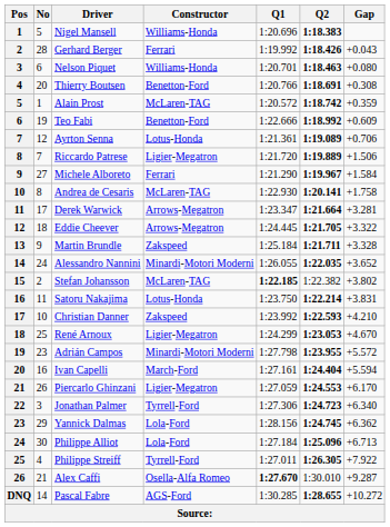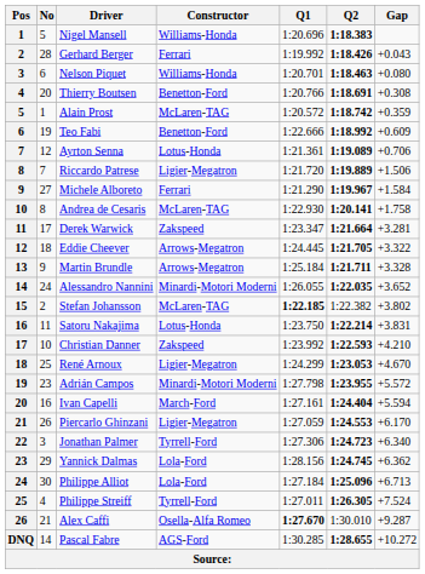Derek Warwick | Constructor: Arrows-Megatron -> Zakspeed
Martin Brundle | Constructor: Zakspeed -> Arrows-Megatron
Philippe Streiff | Gap: +7.922 -> +7.524
